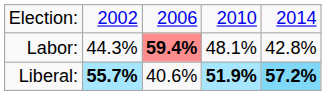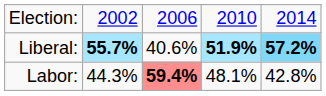rows swapped: Liberal: <-> Labor:
